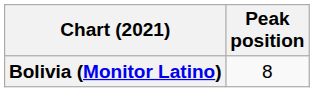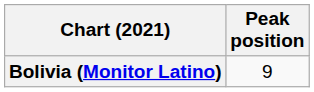Bolivia (Monitor Latino) | Peak position: 8 -> 9
